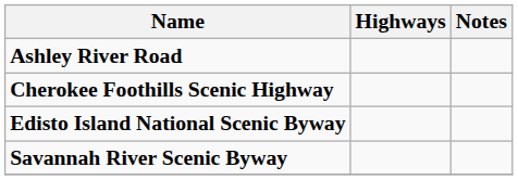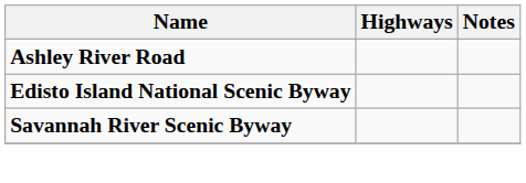- row: Cherokee Foothills Scenic Highway
